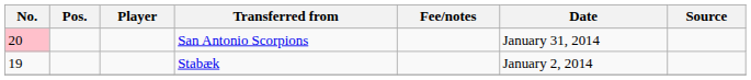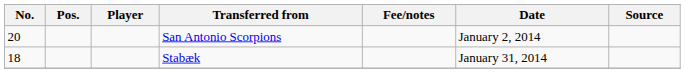San Antonio Scorpions | No.: pink background -> no background
San Antonio Scorpions | Date: January 31, 2014 -> January 2, 2014
Stabæk | No.: 19 -> 18
Stabæk | Date: January 2, 2014 -> January 31, 2014
